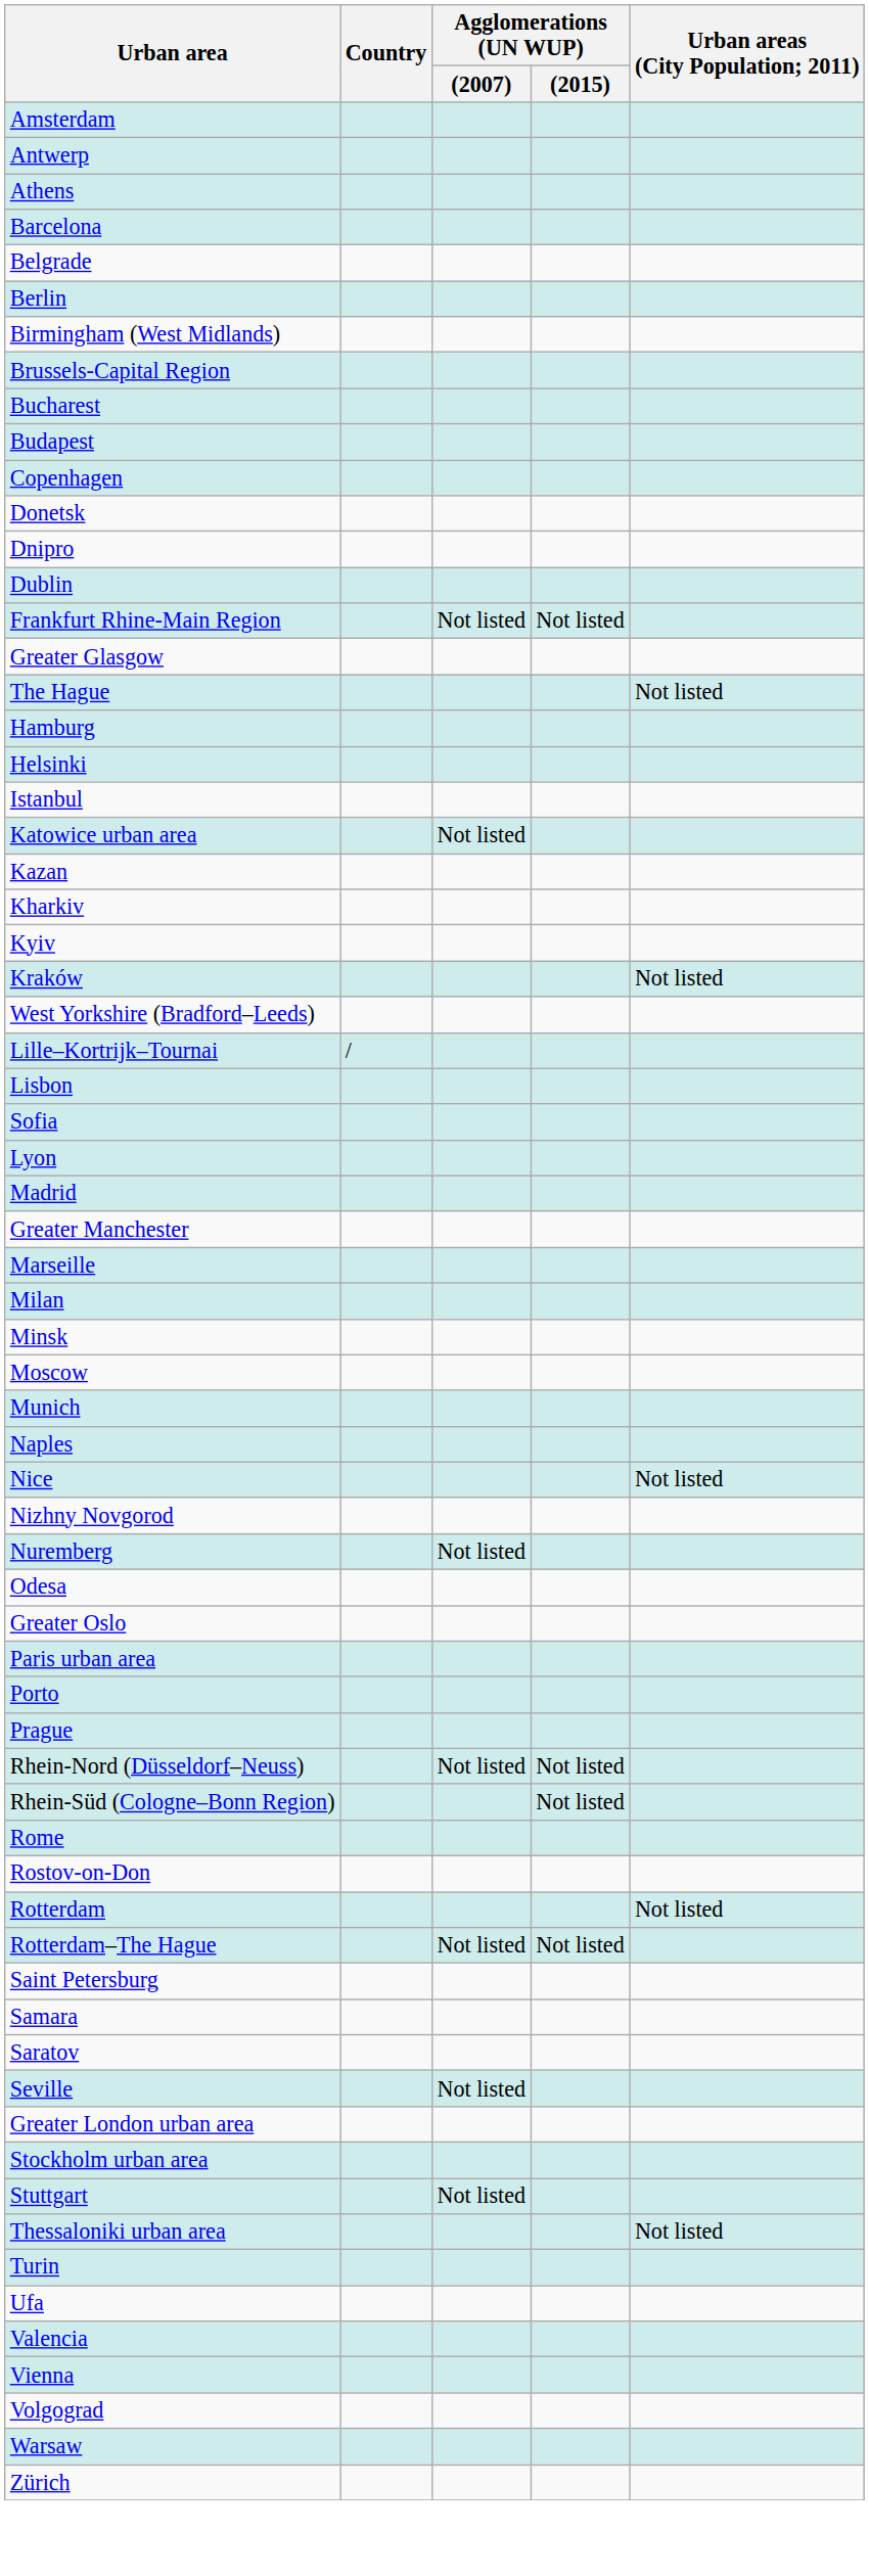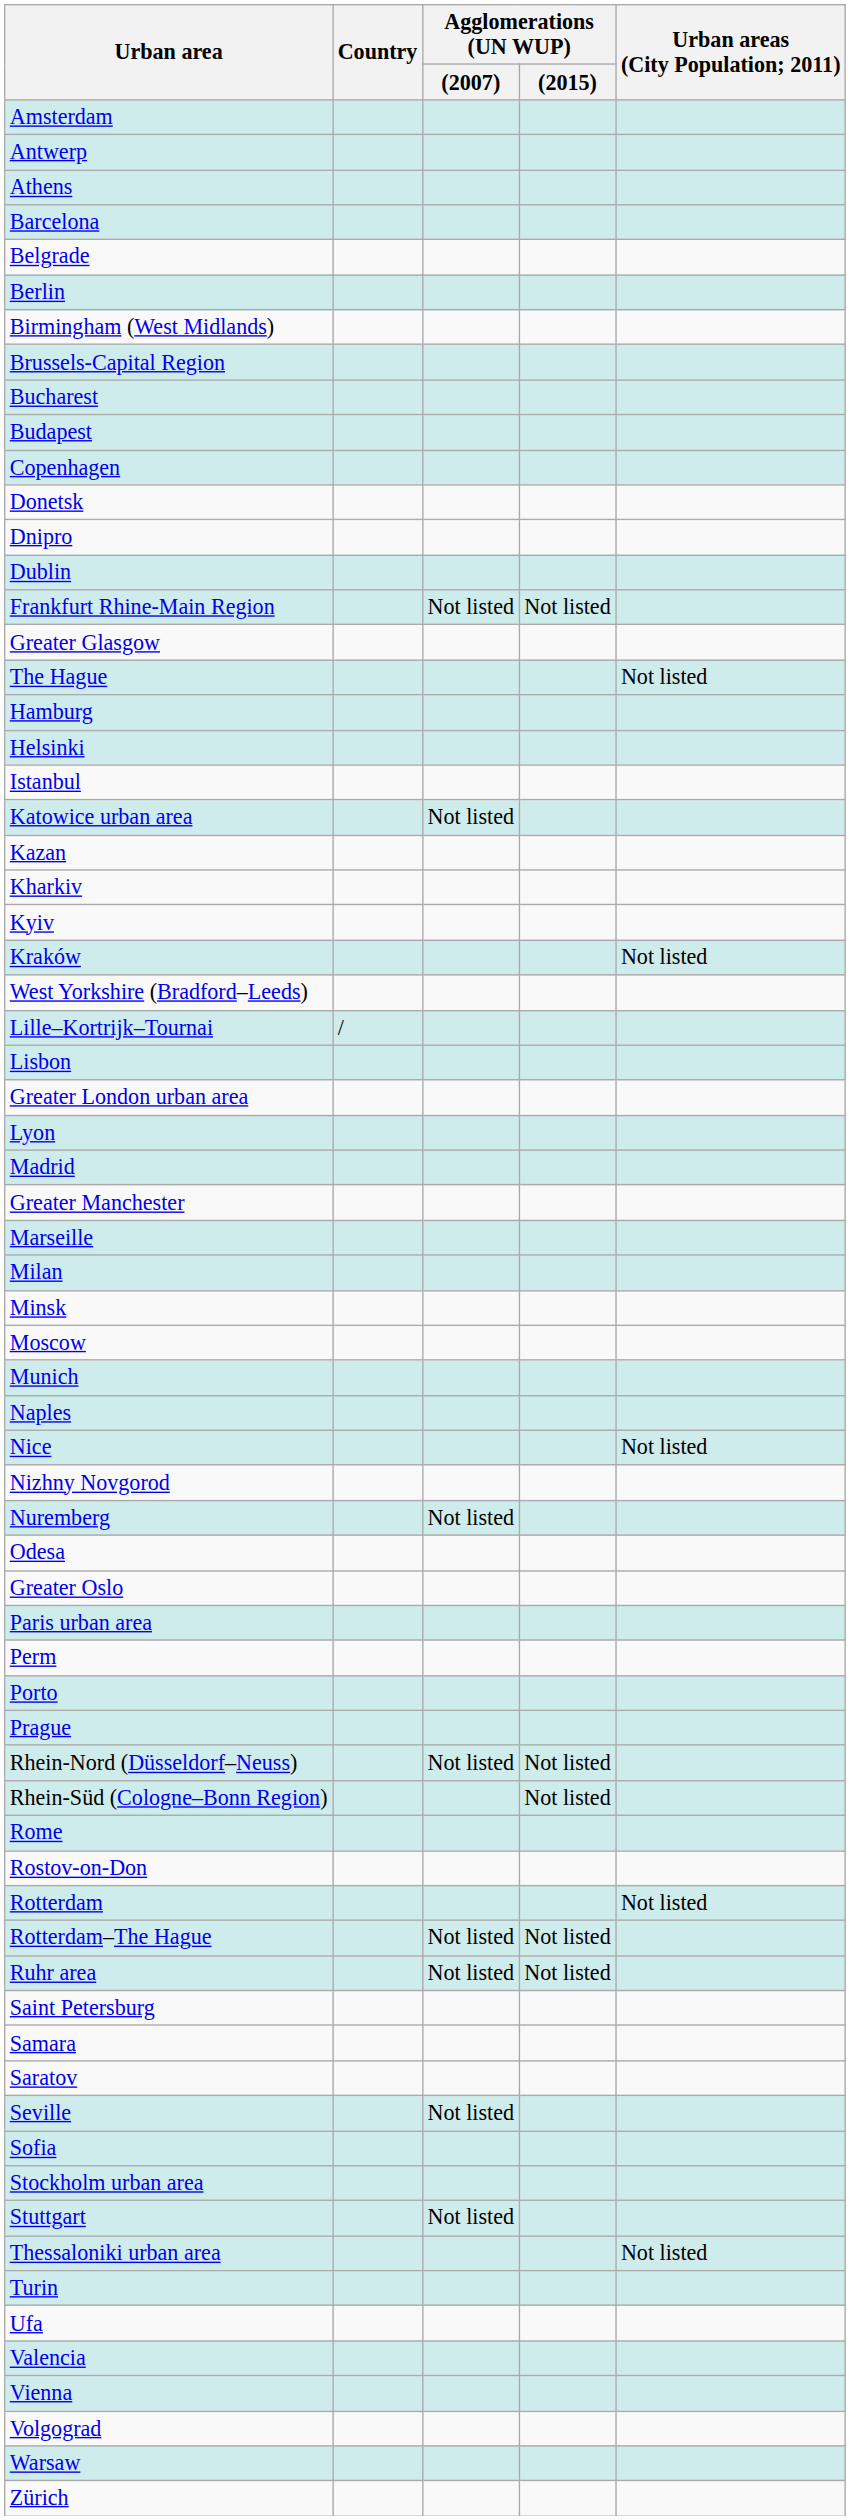rows swapped: Greater London urban area <-> Sofia
+ row: Perm
+ row: Ruhr area | Not listed | Not listed
